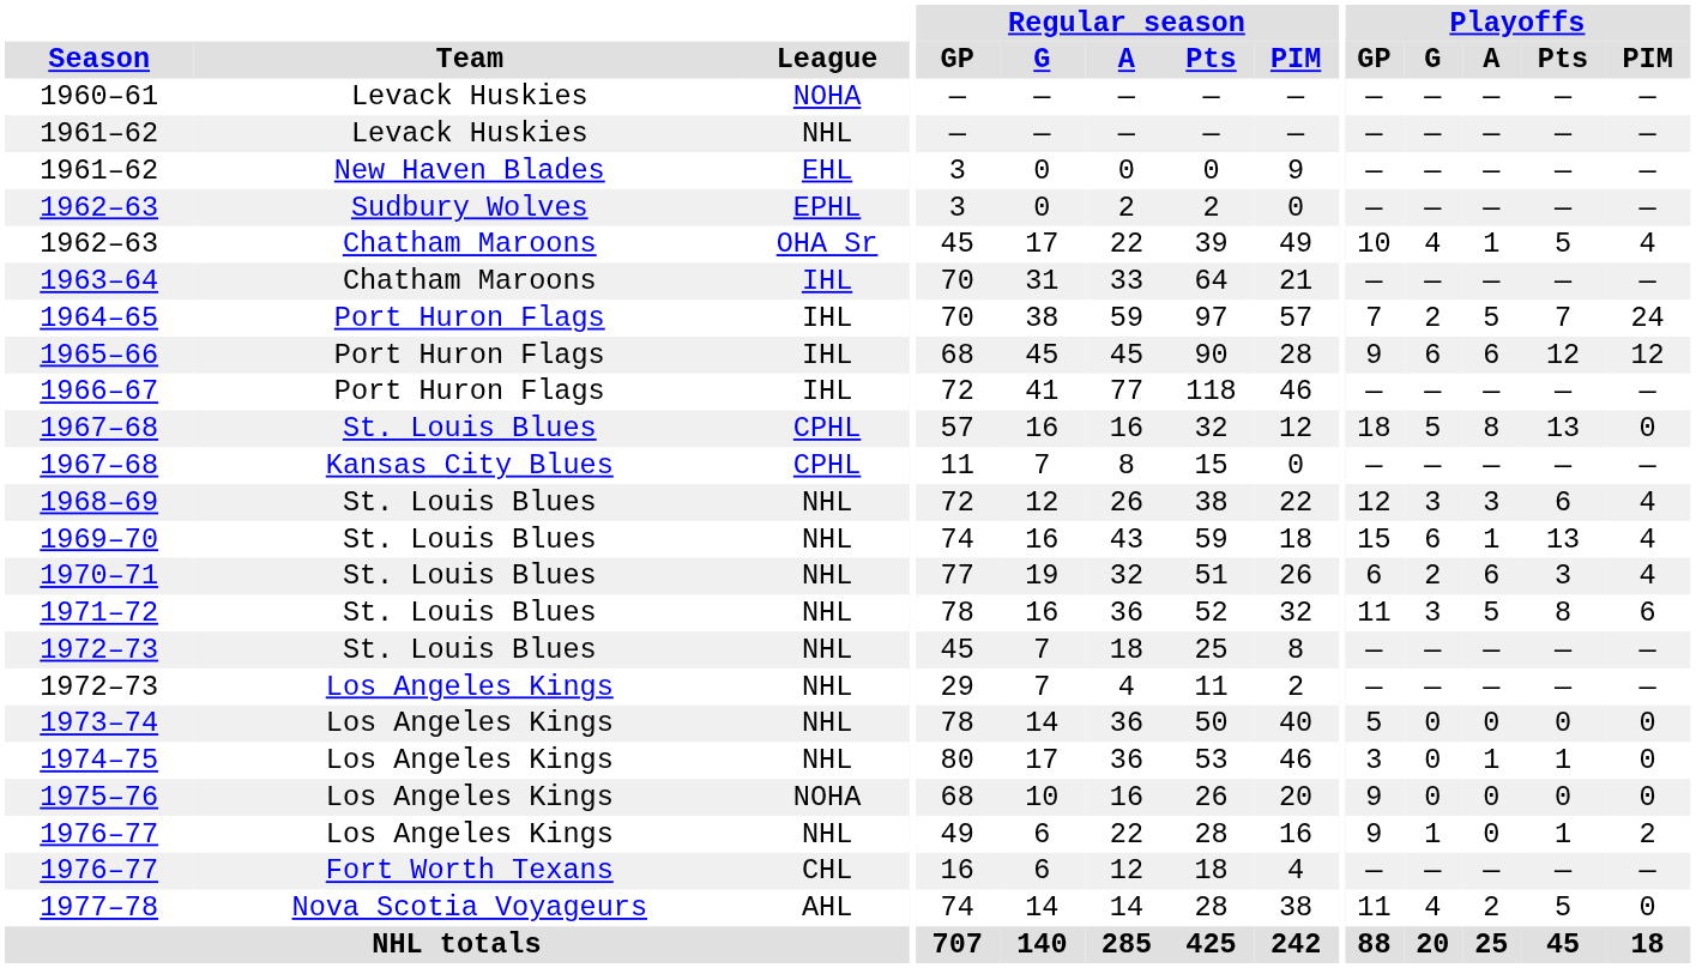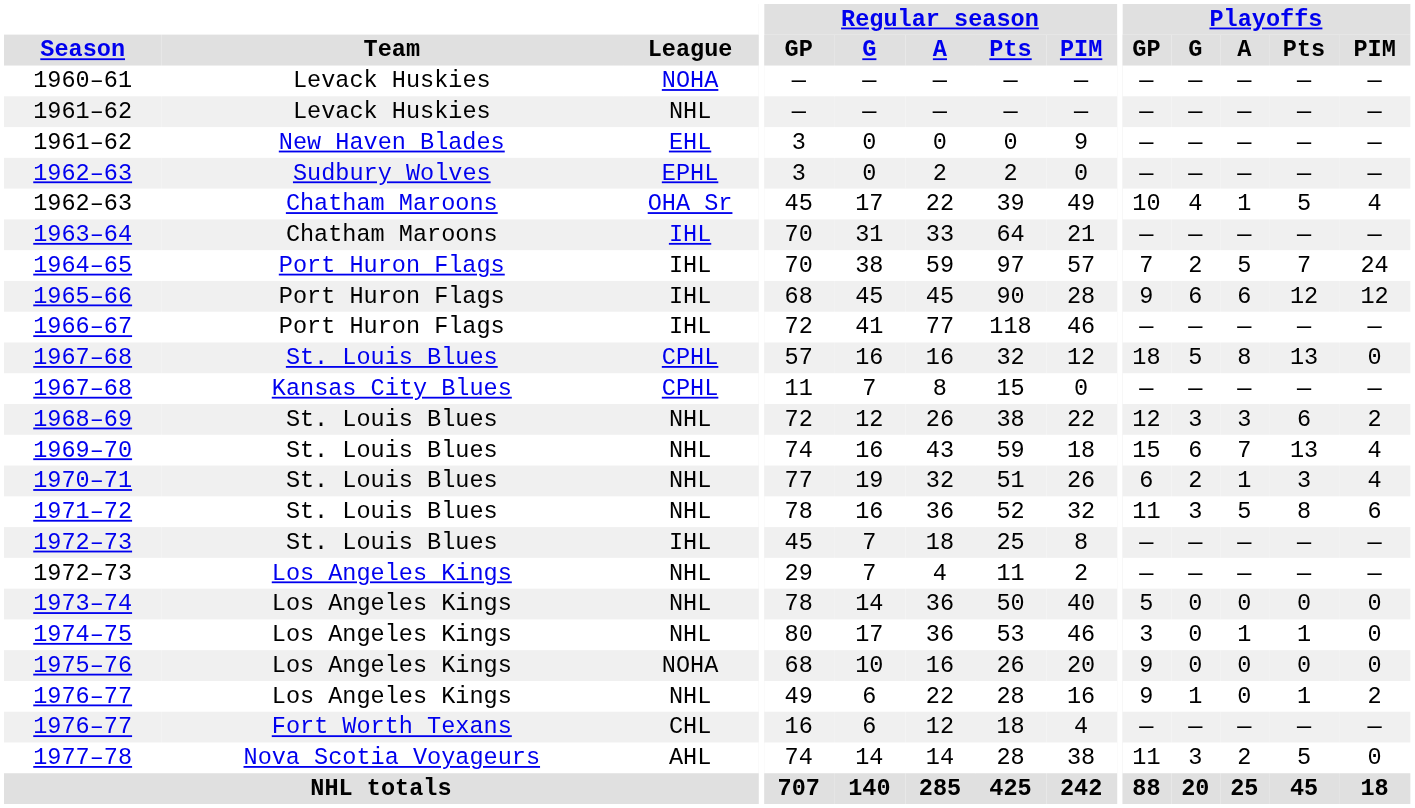1968–69 | Playoffs / PIM: 4 -> 2
1969–70 | Playoffs / A: 1 -> 7
1970–71 | Playoffs / A: 6 -> 1
1972–73 / St. Louis Blues | League: NHL -> IHL
1977–78 | Playoffs / G: 4 -> 3
